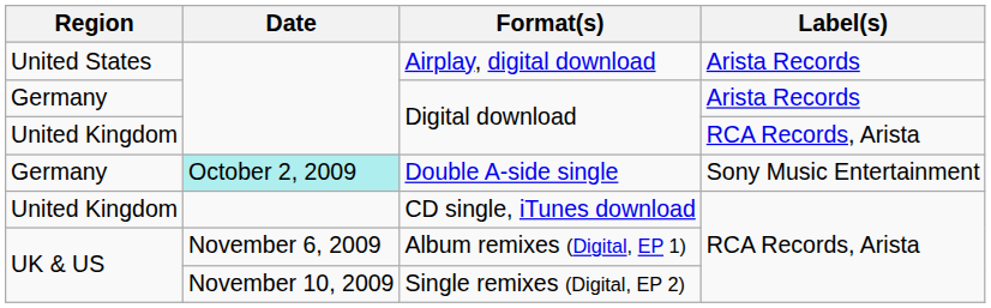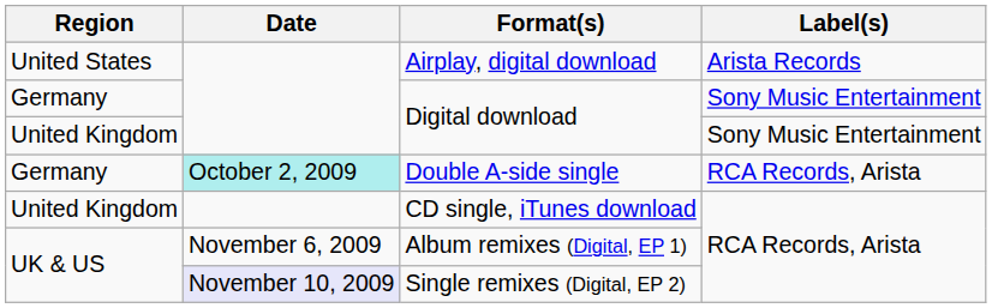Germany / Digital download | Label(s): Arista Records -> Sony Music Entertainment
United Kingdom / Digital download | Label(s): RCA Records, Arista -> Sony Music Entertainment
Double A-side single | Label(s): Sony Music Entertainment -> RCA Records, Arista
Single remixes (Digital, EP 2) | Date: no background -> lavender background
